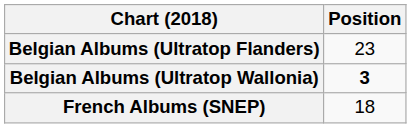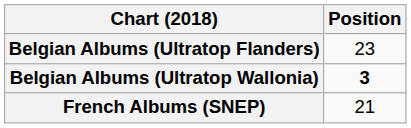French Albums (SNEP) | Position: 18 -> 21
